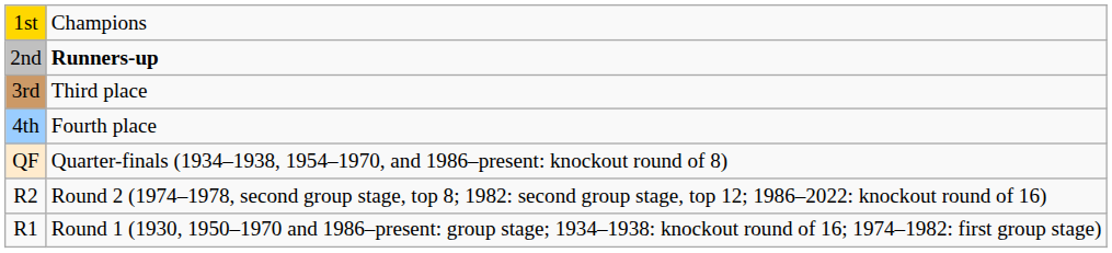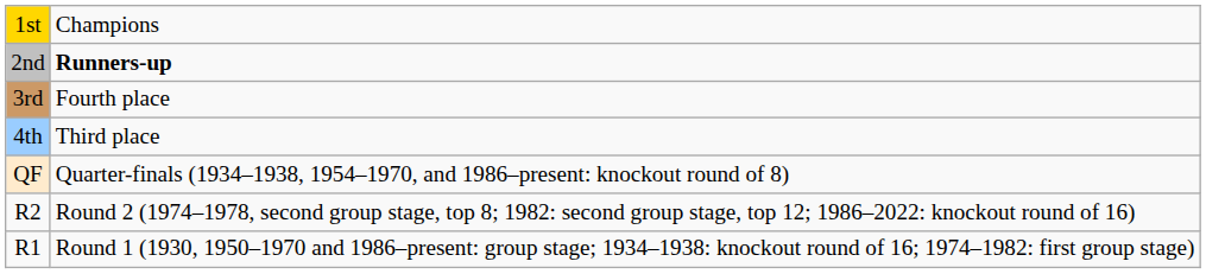3rd | column 2: Third place -> Fourth place
4th | column 2: Fourth place -> Third place
